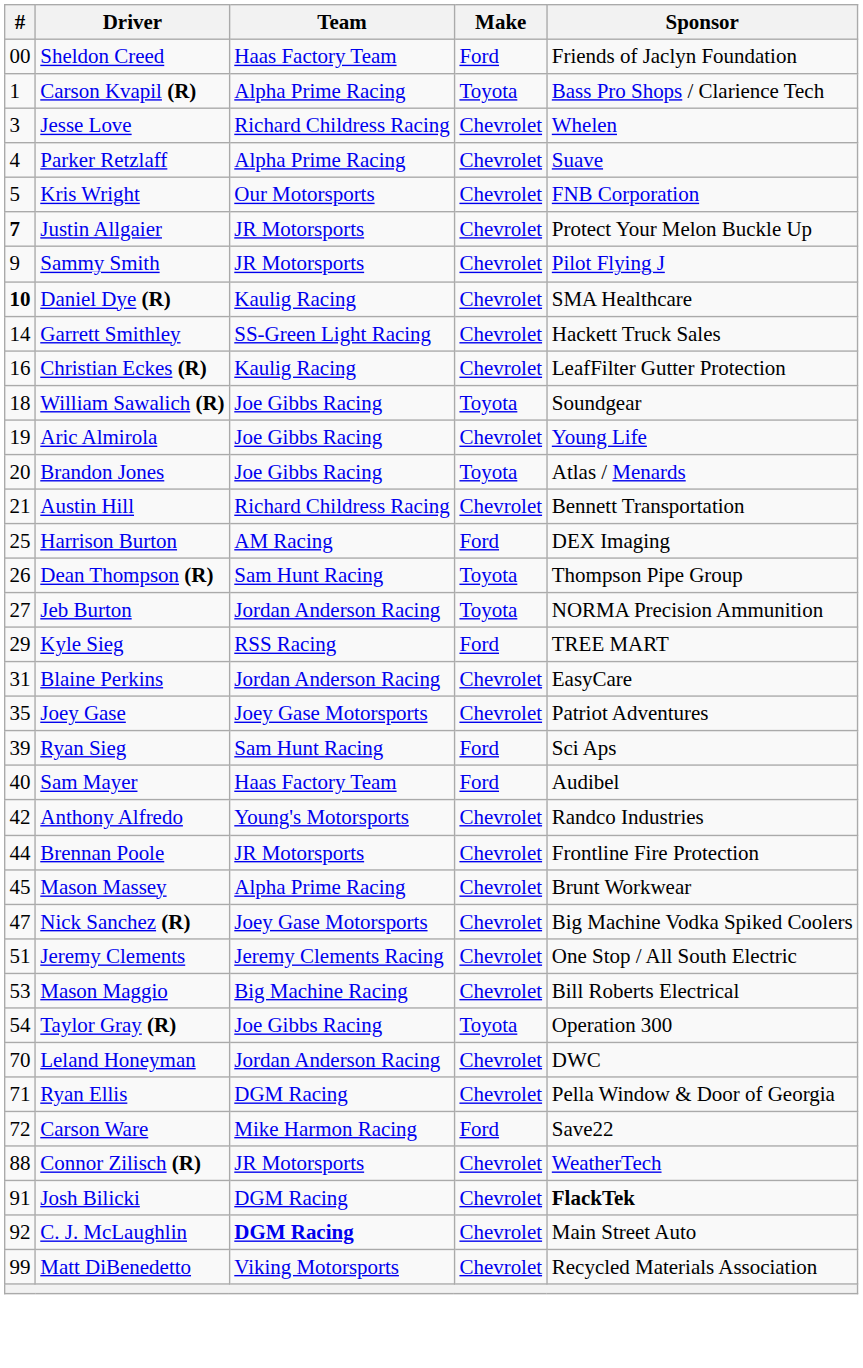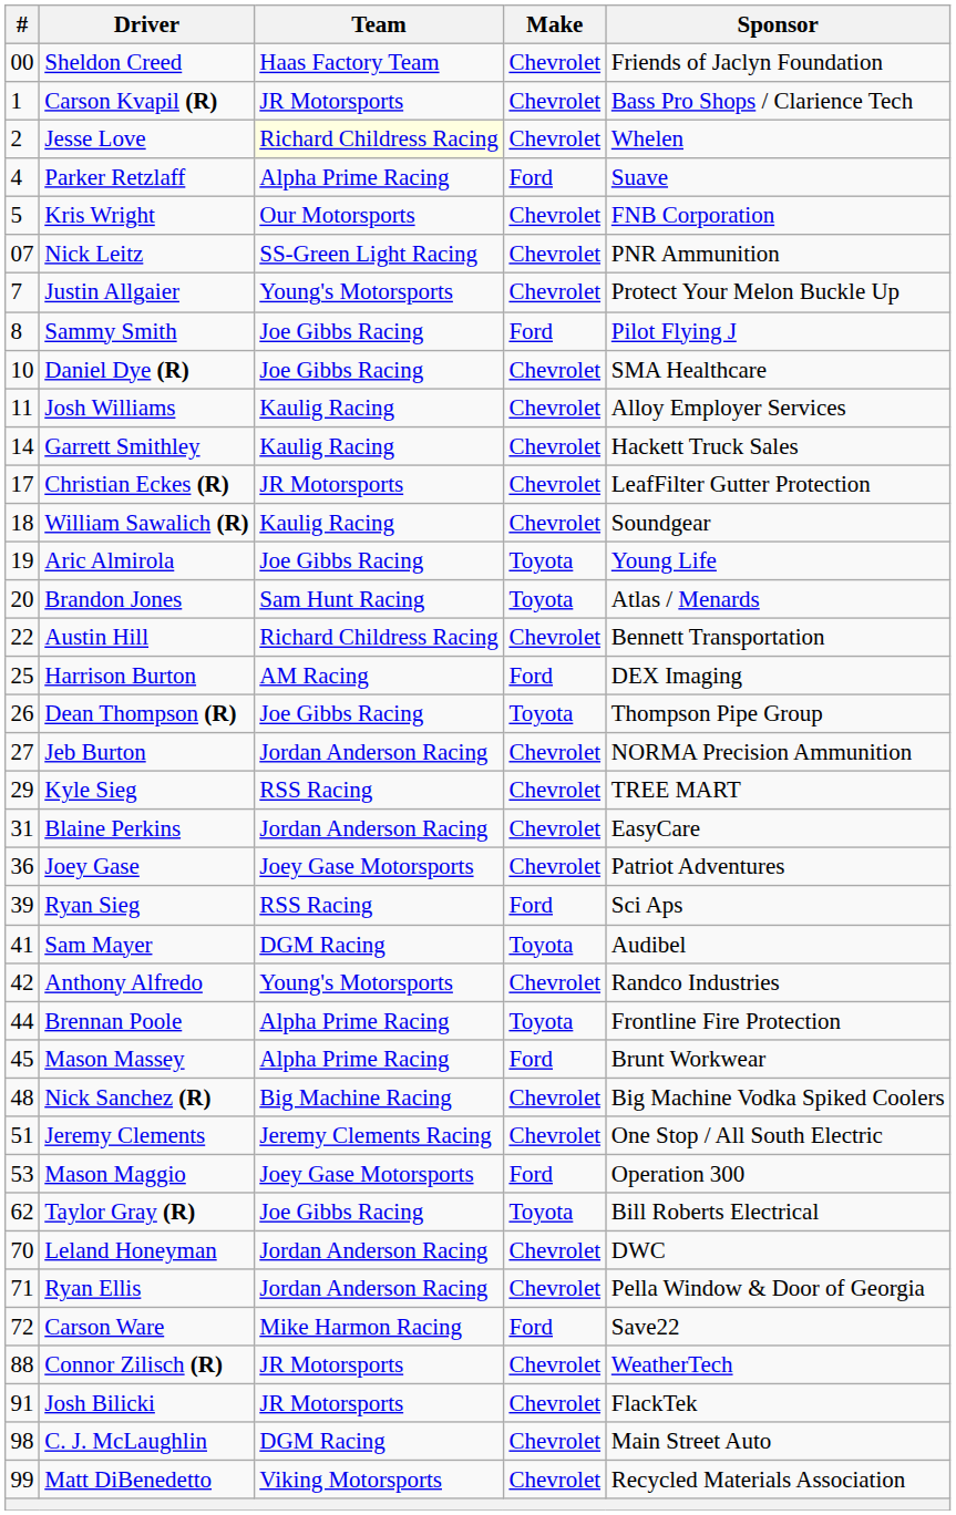Sheldon Creed | Make: Ford -> Chevrolet
Carson Kvapil (R) | Team: Alpha Prime Racing -> JR Motorsports
Carson Kvapil (R) | Make: Toyota -> Chevrolet
Jesse Love | #: 3 -> 2
Jesse Love | Team: no background -> lightyellow background
Parker Retzlaff | Make: Chevrolet -> Ford
+ row: 07 | Nick Leitz | SS-Green Light Racing | Chevrolet | PNR Ammunition
Justin Allgaier | #: bold -> normal
Justin Allgaier | Team: JR Motorsports -> Young's Motorsports
Sammy Smith | #: 9 -> 8
Sammy Smith | Team: JR Motorsports -> Joe Gibbs Racing
Sammy Smith | Make: Chevrolet -> Ford
Daniel Dye (R) | #: bold -> normal
Daniel Dye (R) | Team: Kaulig Racing -> Joe Gibbs Racing
+ row: 11 | Josh Williams | Kaulig Racing | Chevrolet | Alloy Employer Services
Garrett Smithley | Team: SS-Green Light Racing -> Kaulig Racing
Christian Eckes (R) | #: 16 -> 17
Christian Eckes (R) | Team: Kaulig Racing -> JR Motorsports
William Sawalich (R) | Team: Joe Gibbs Racing -> Kaulig Racing
William Sawalich (R) | Make: Toyota -> Chevrolet
Aric Almirola | Make: Chevrolet -> Toyota
Brandon Jones | Team: Joe Gibbs Racing -> Sam Hunt Racing
Austin Hill | #: 21 -> 22
Dean Thompson (R) | Team: Sam Hunt Racing -> Joe Gibbs Racing
Jeb Burton | Make: Toyota -> Chevrolet
Kyle Sieg | Make: Ford -> Chevrolet
Joey Gase | #: 35 -> 36
Ryan Sieg | Team: Sam Hunt Racing -> RSS Racing
Sam Mayer | #: 40 -> 41
Sam Mayer | Team: Haas Factory Team -> DGM Racing
Sam Mayer | Make: Ford -> Toyota
Brennan Poole | Team: JR Motorsports -> Alpha Prime Racing
Brennan Poole | Make: Chevrolet -> Toyota
Mason Massey | Make: Chevrolet -> Ford
Nick Sanchez (R) | #: 47 -> 48
Nick Sanchez (R) | Team: Joey Gase Motorsports -> Big Machine Racing
Mason Maggio | Team: Big Machine Racing -> Joey Gase Motorsports
Mason Maggio | Make: Chevrolet -> Ford
Mason Maggio | Sponsor: Bill Roberts Electrical -> Operation 300
Taylor Gray (R) | #: 54 -> 62
Taylor Gray (R) | Sponsor: Operation 300 -> Bill Roberts Electrical
Ryan Ellis | Team: DGM Racing -> Jordan Anderson Racing
Josh Bilicki | Team: DGM Racing -> JR Motorsports
Josh Bilicki | Sponsor: bold -> normal
C. J. McLaughlin | #: 92 -> 98
C. J. McLaughlin | Team: bold -> normal
